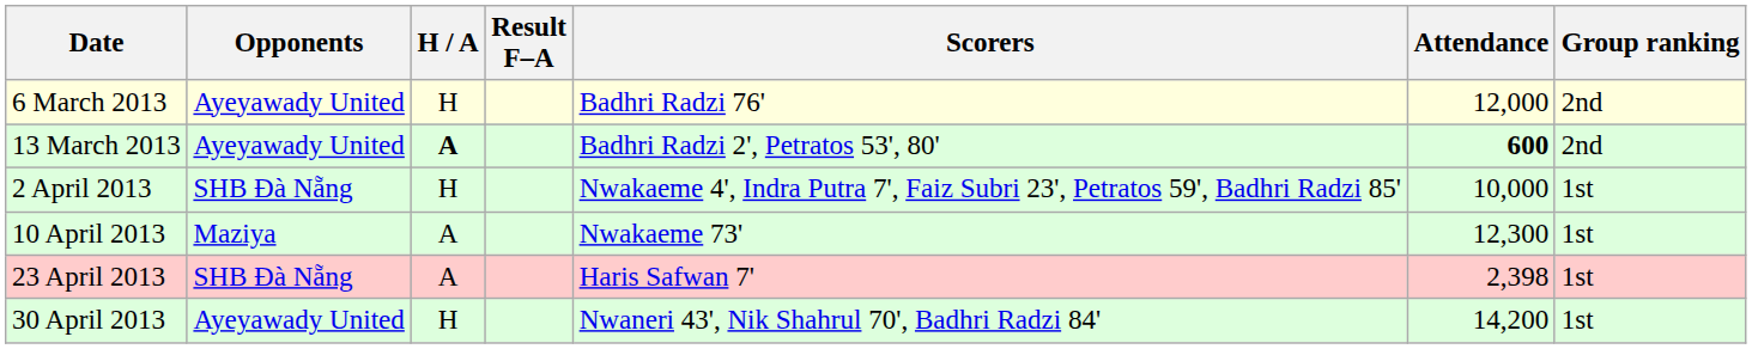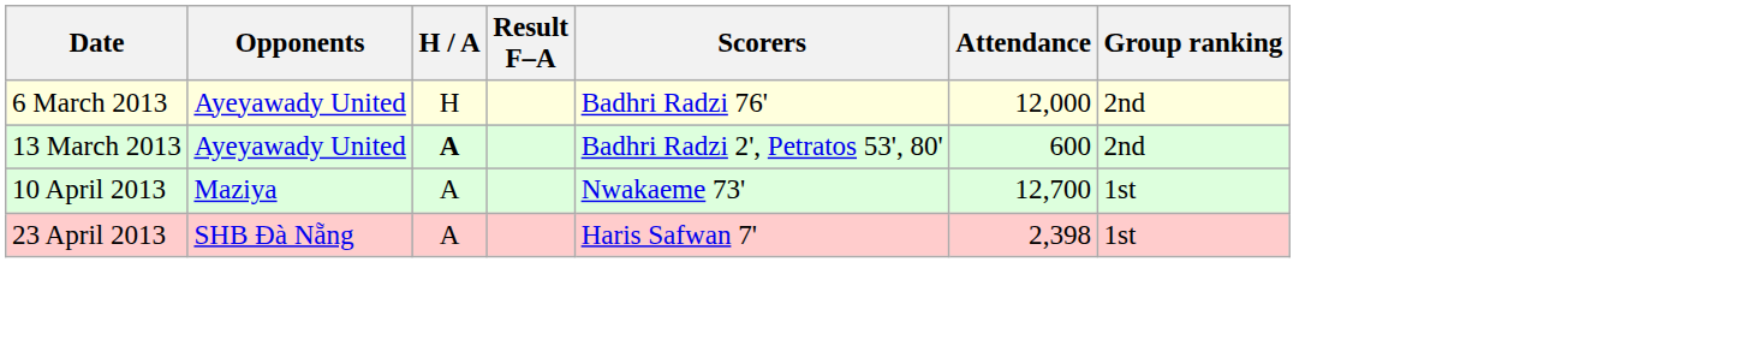13 March 2013 | Attendance: bold -> normal
- row: 2 April 2013 | SHB Đà Nẵng | H | Nwakaeme 4', Indra Putra 7', Faiz Subri 23', Petratos 59', Badhri Radzi 85' | 10,000 | 1st
10 April 2013 | Attendance: 12,300 -> 12,700
- row: 30 April 2013 | Ayeyawady United | H | Nwaneri 43', Nik Shahrul 70', Badhri Radzi 84' | 14,200 | 1st
